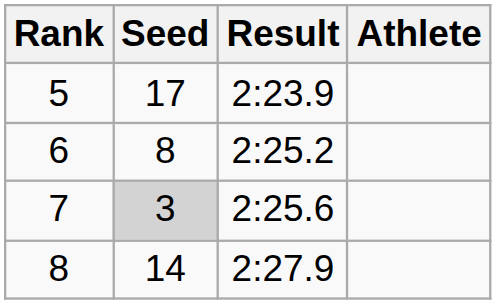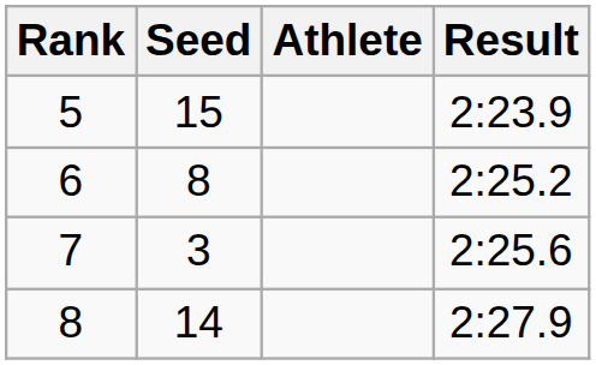columns swapped: Athlete <-> Result
5 | Seed: 17 -> 15
7 | Seed: lightgrey background -> no background
